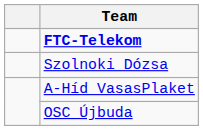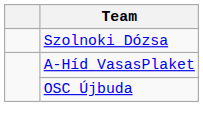- row: FTC-Telekom
